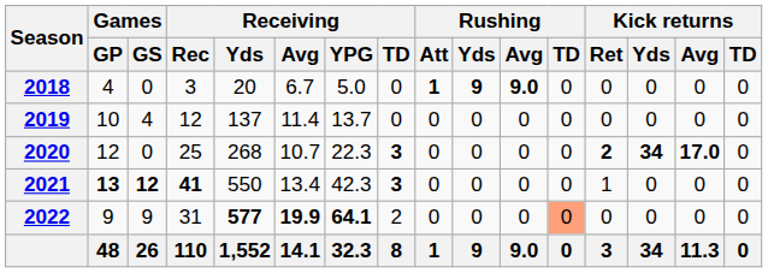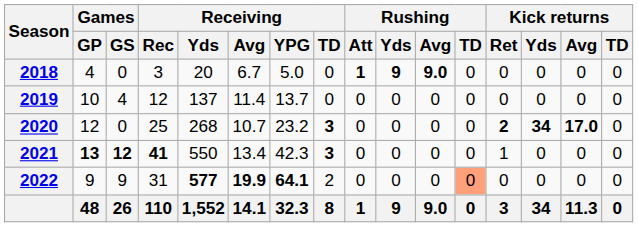2020 | Receiving / YPG: 22.3 -> 23.2
